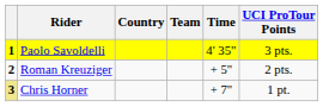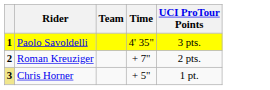- column: Country
Roman Kreuziger | Time: + 5" -> + 7"
Chris Horner | Time: + 7" -> + 5"
